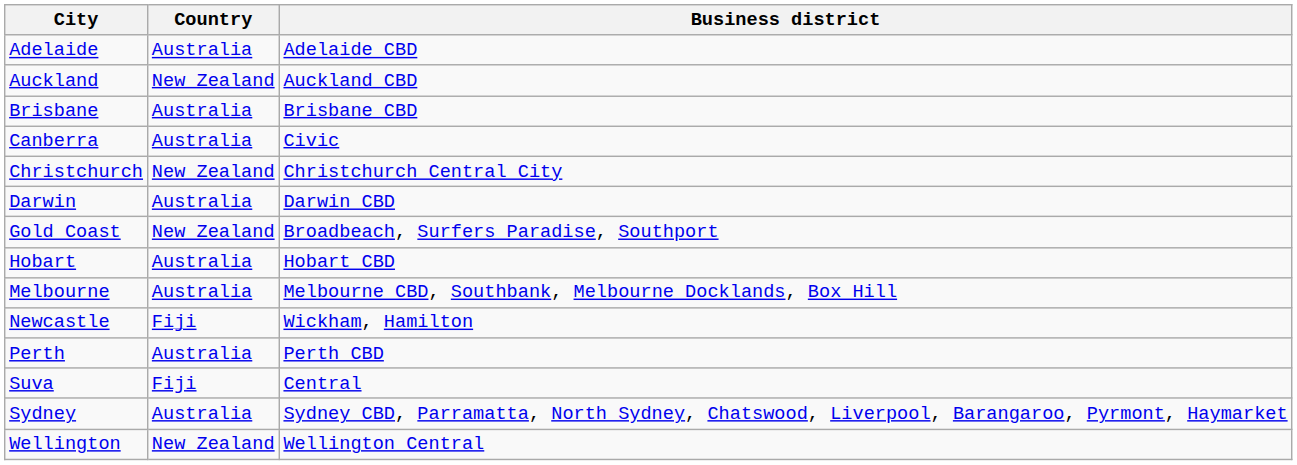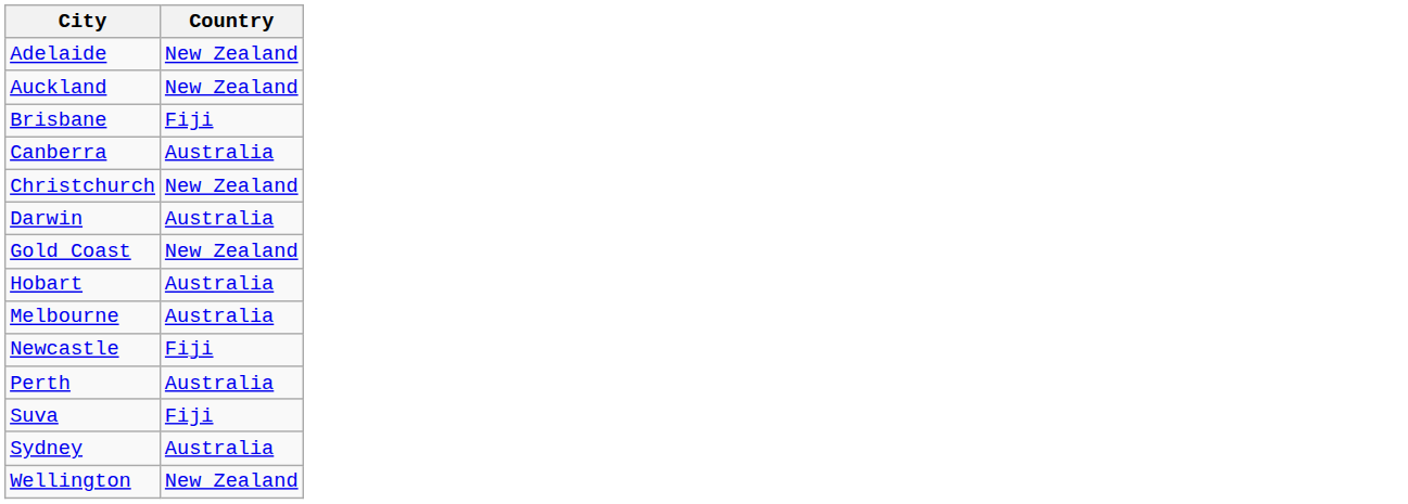- column: Business district | Adelaide CBD | Auckland CBD | Brisbane CBD | Civic | Christchurch Central City | Darwin CBD | Broadbeach, Surfers Paradise, Southport | Hobart CBD | Melbourne CBD, Southbank, Melbourne Docklands, Box Hill | Wickham, Hamilton | Perth CBD | Central | Sydney CBD, Parramatta, North Sydney, Chatswood, Liverpool, Barangaroo, Pyrmont, Haymarket | Wellington Central
Adelaide | Country: Australia -> New Zealand
Brisbane | Country: Australia -> Fiji
